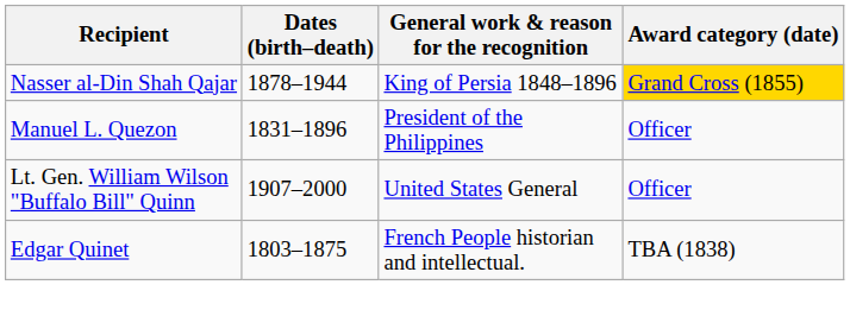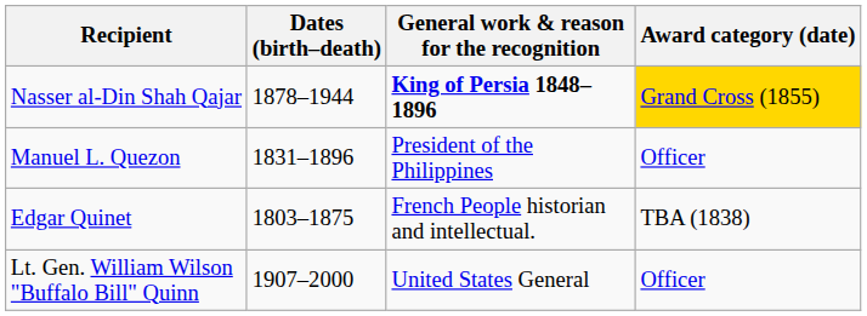Nasser al-Din Shah Qajar | General work & reason for the recognition: normal -> bold
rows swapped: Edgar Quinet <-> Lt. Gen. William Wilson "Buffalo Bill" Quinn
